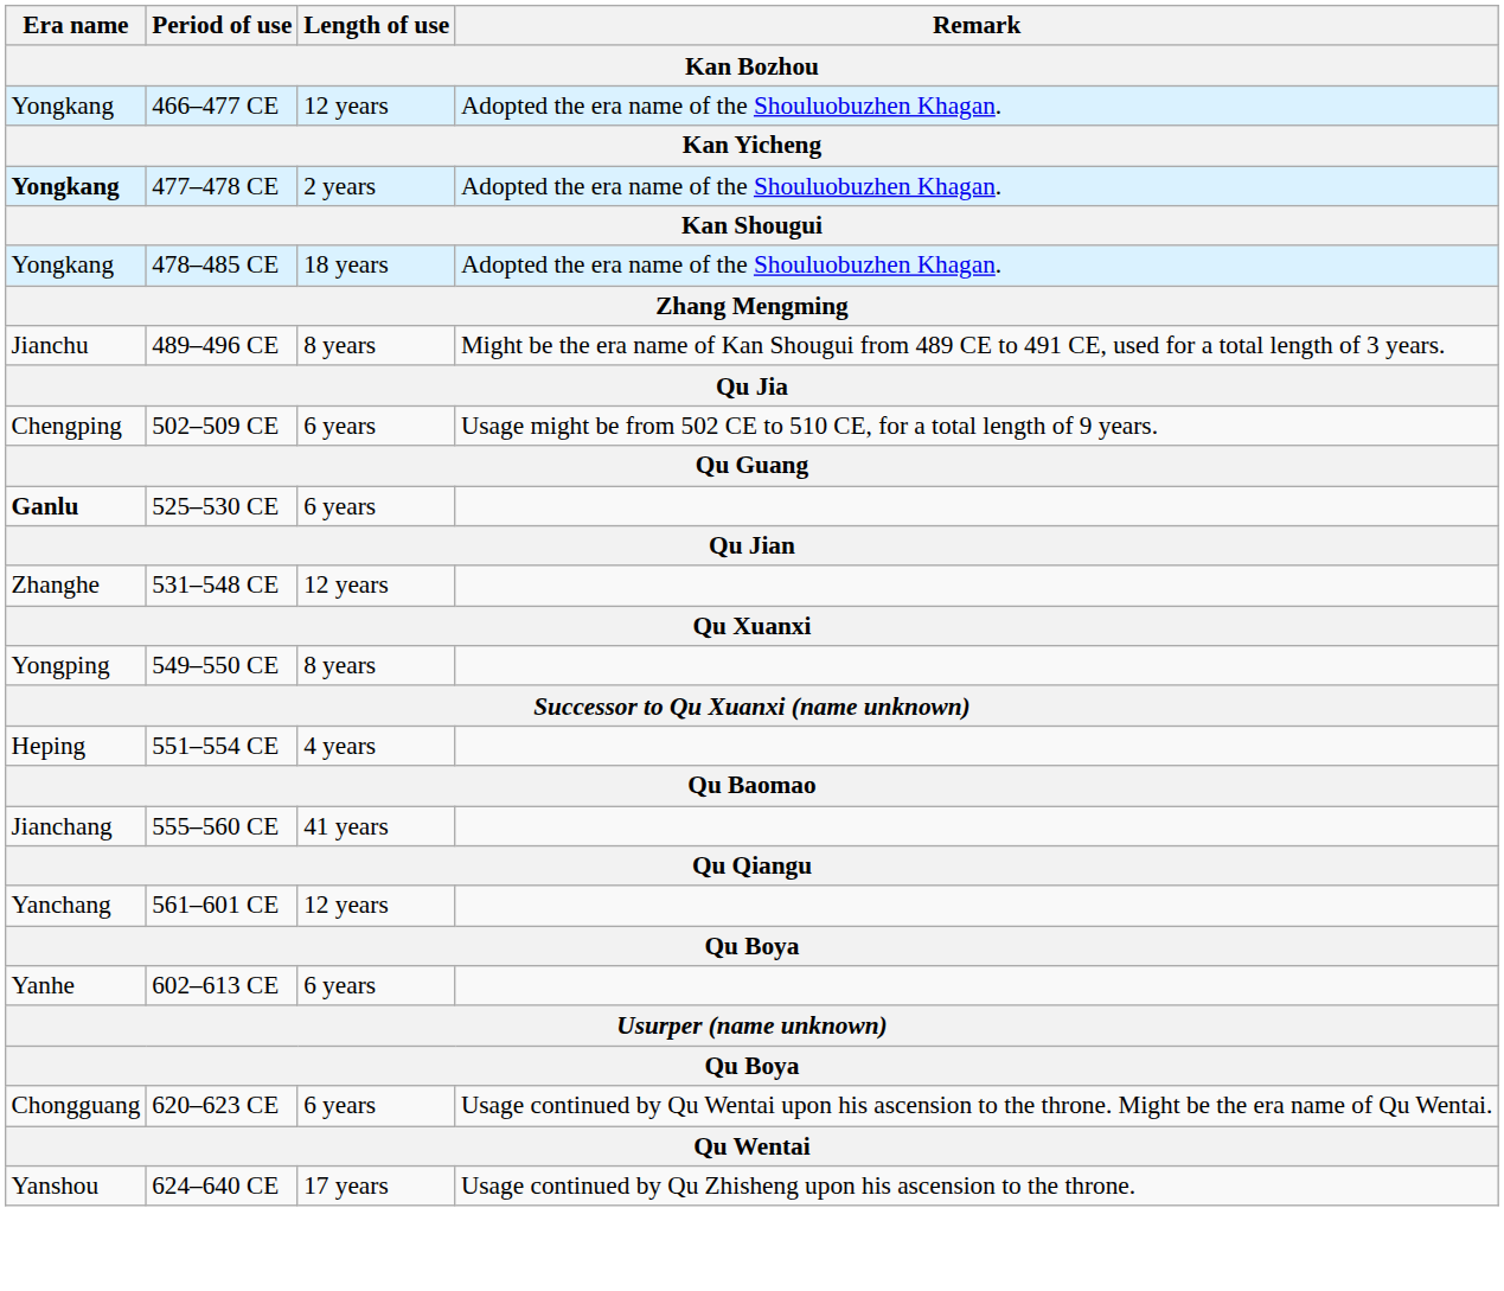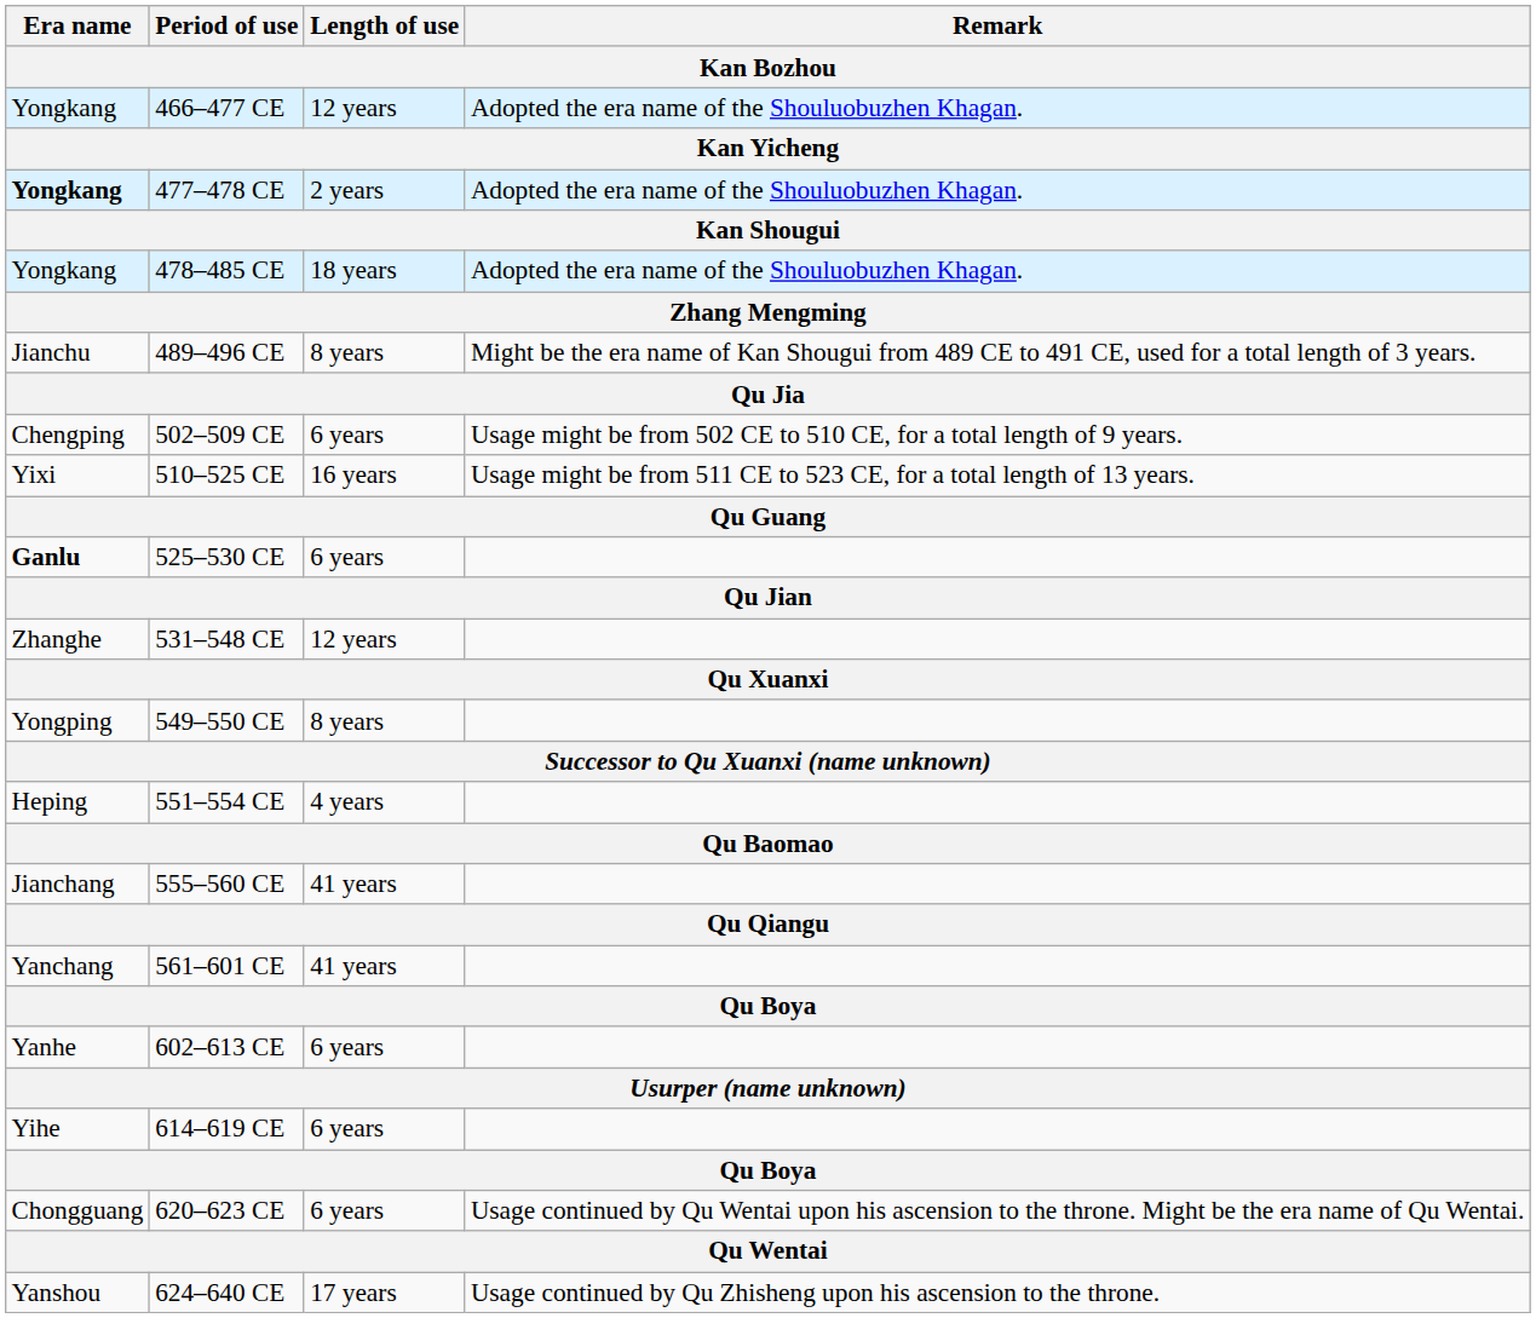+ row: Yixi | 510–525 CE | 16 years | Usage might be from 511 CE to 523 CE, for a total length of 13 years.
561–601 CE | Length of use: 12 years -> 41 years
+ row: Yihe | 614–619 CE | 6 years
